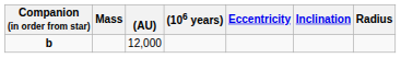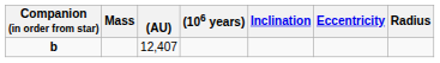columns swapped: Eccentricity <-> Inclination
b | (AU): 12,000 -> 12,407
